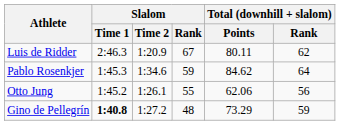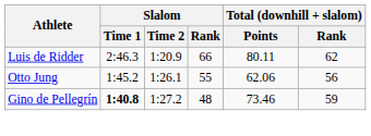Luis de Ridder | Slalom / Rank: 67 -> 66
- row: Pablo Rosenkjer | 1:45.3 | 1:34.6 | 59 | 84.62 | 64
Gino de Pellegrín | Total (downhill + slalom) / Points: 73.29 -> 73.46
